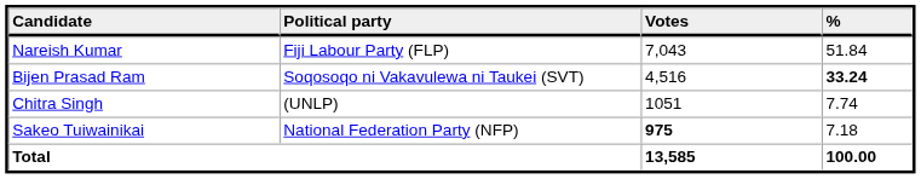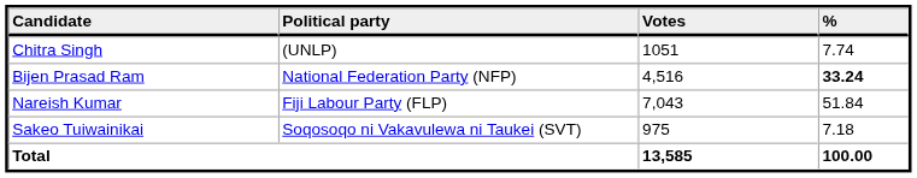rows swapped: Nareish Kumar <-> Chitra Singh
Bijen Prasad Ram | Political party: Soqosoqo ni Vakavulewa ni Taukei (SVT) -> National Federation Party (NFP)
Sakeo Tuiwainikai | Political party: National Federation Party (NFP) -> Soqosoqo ni Vakavulewa ni Taukei (SVT)
Sakeo Tuiwainikai | Votes: bold -> normal
